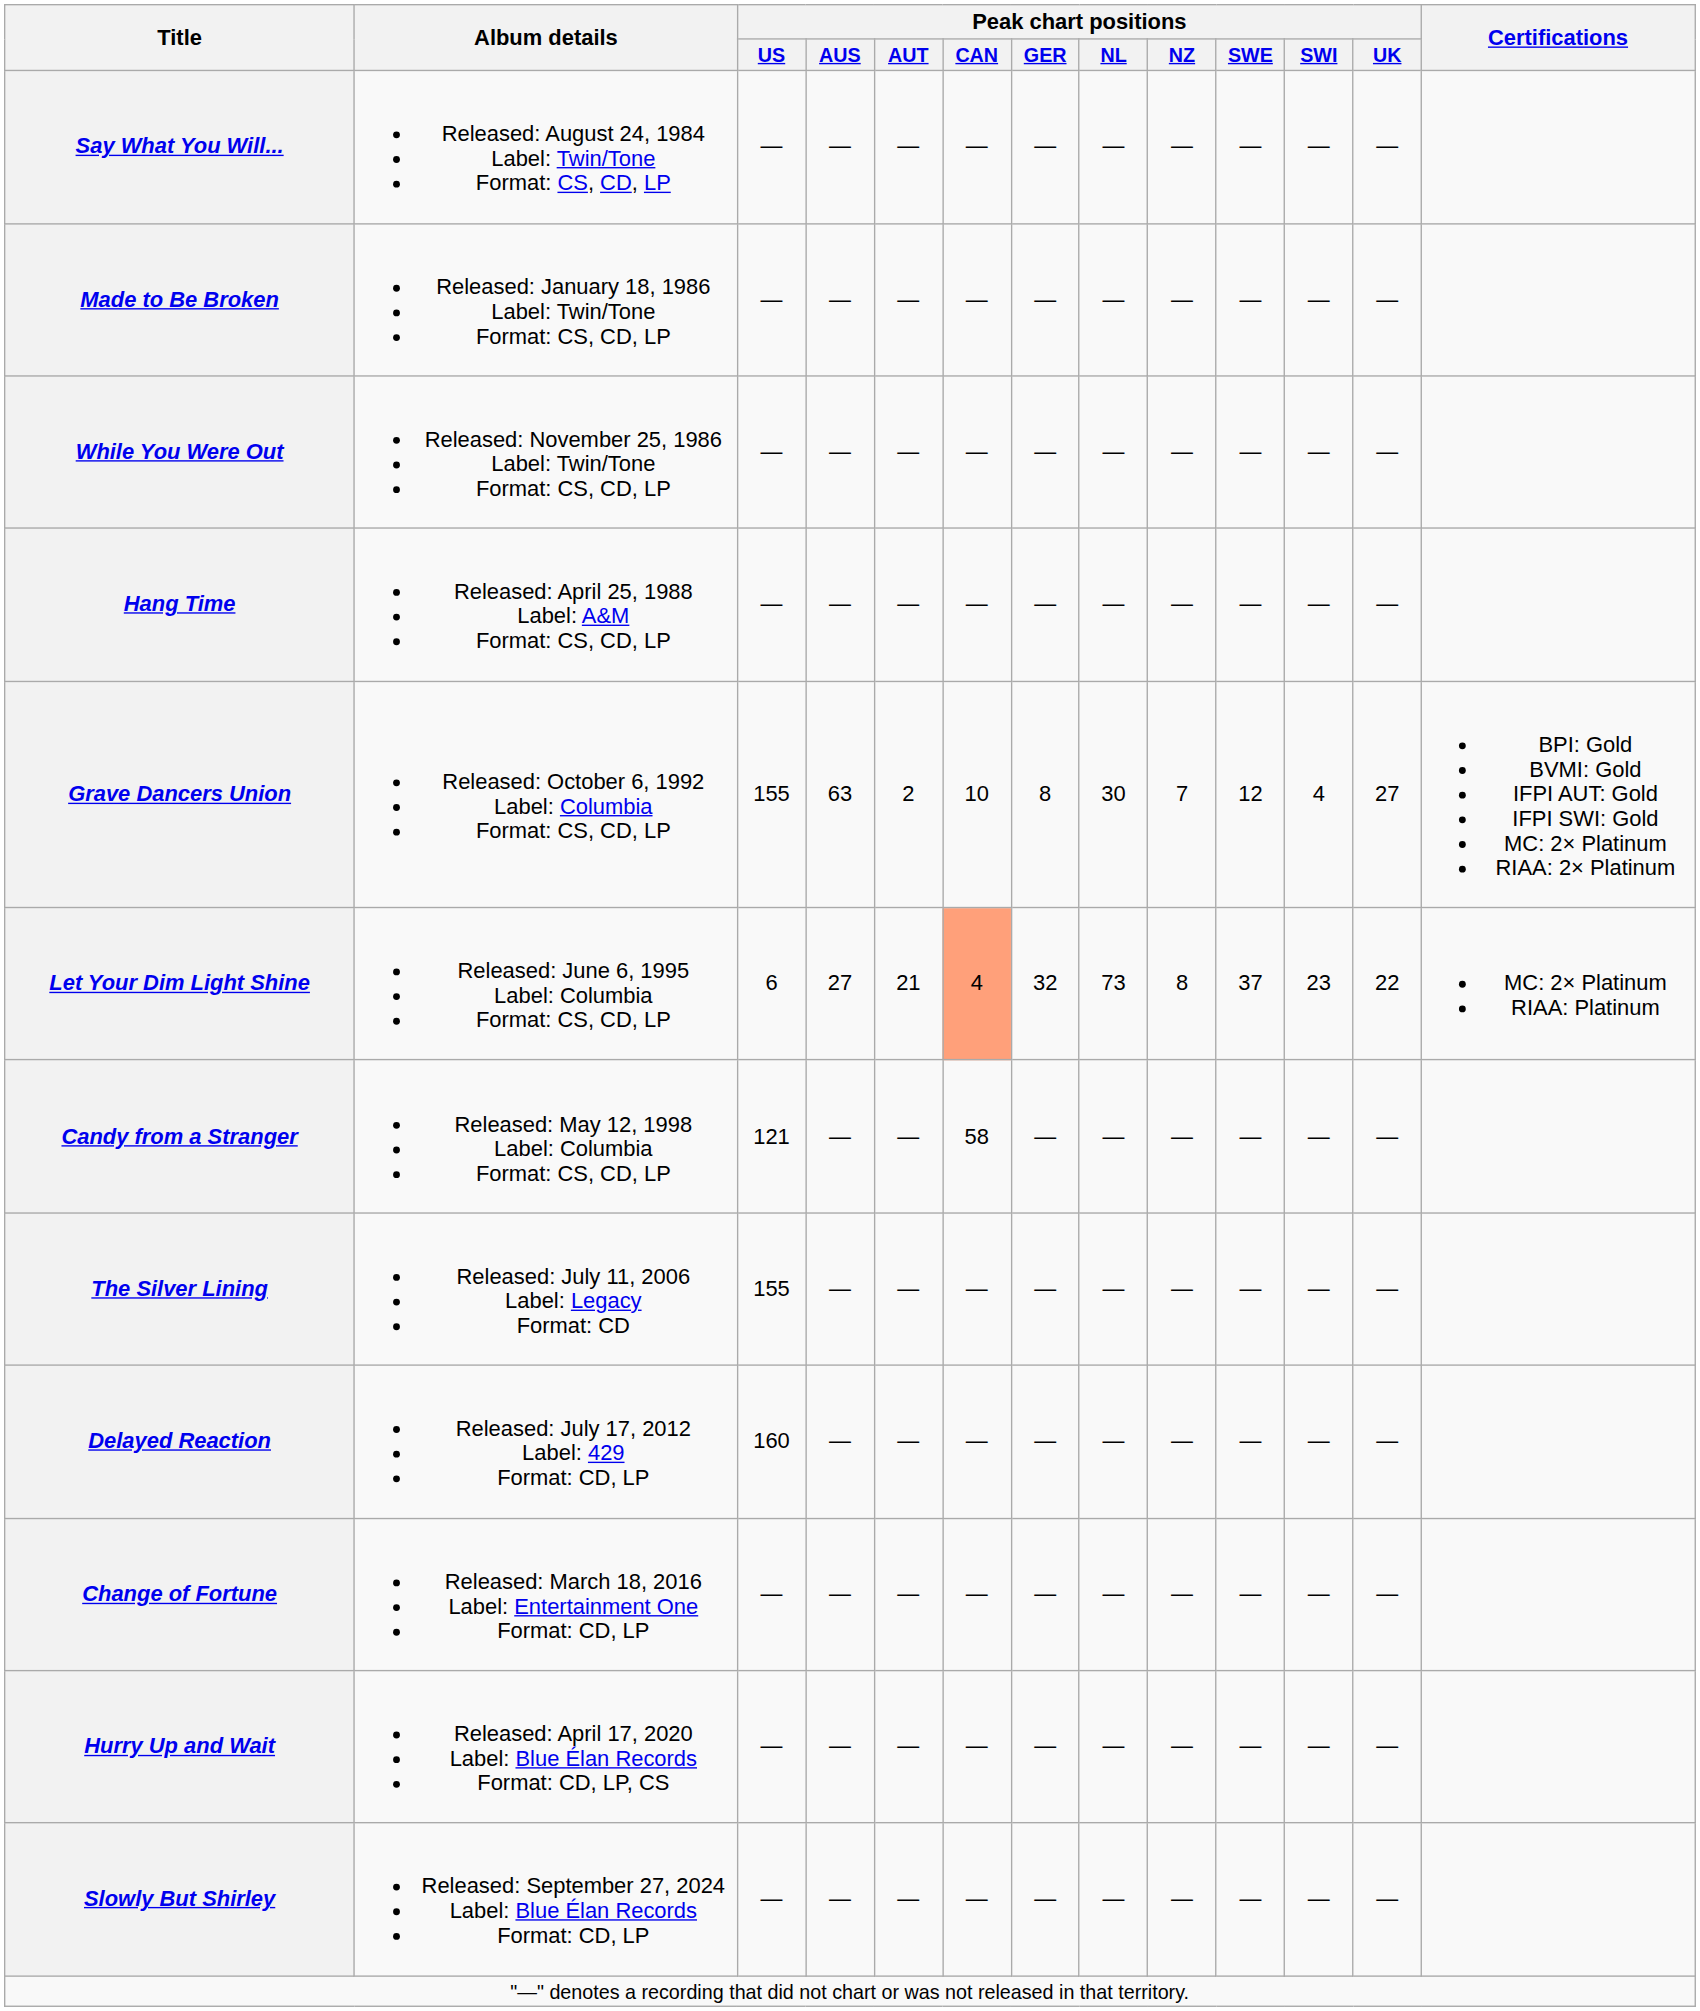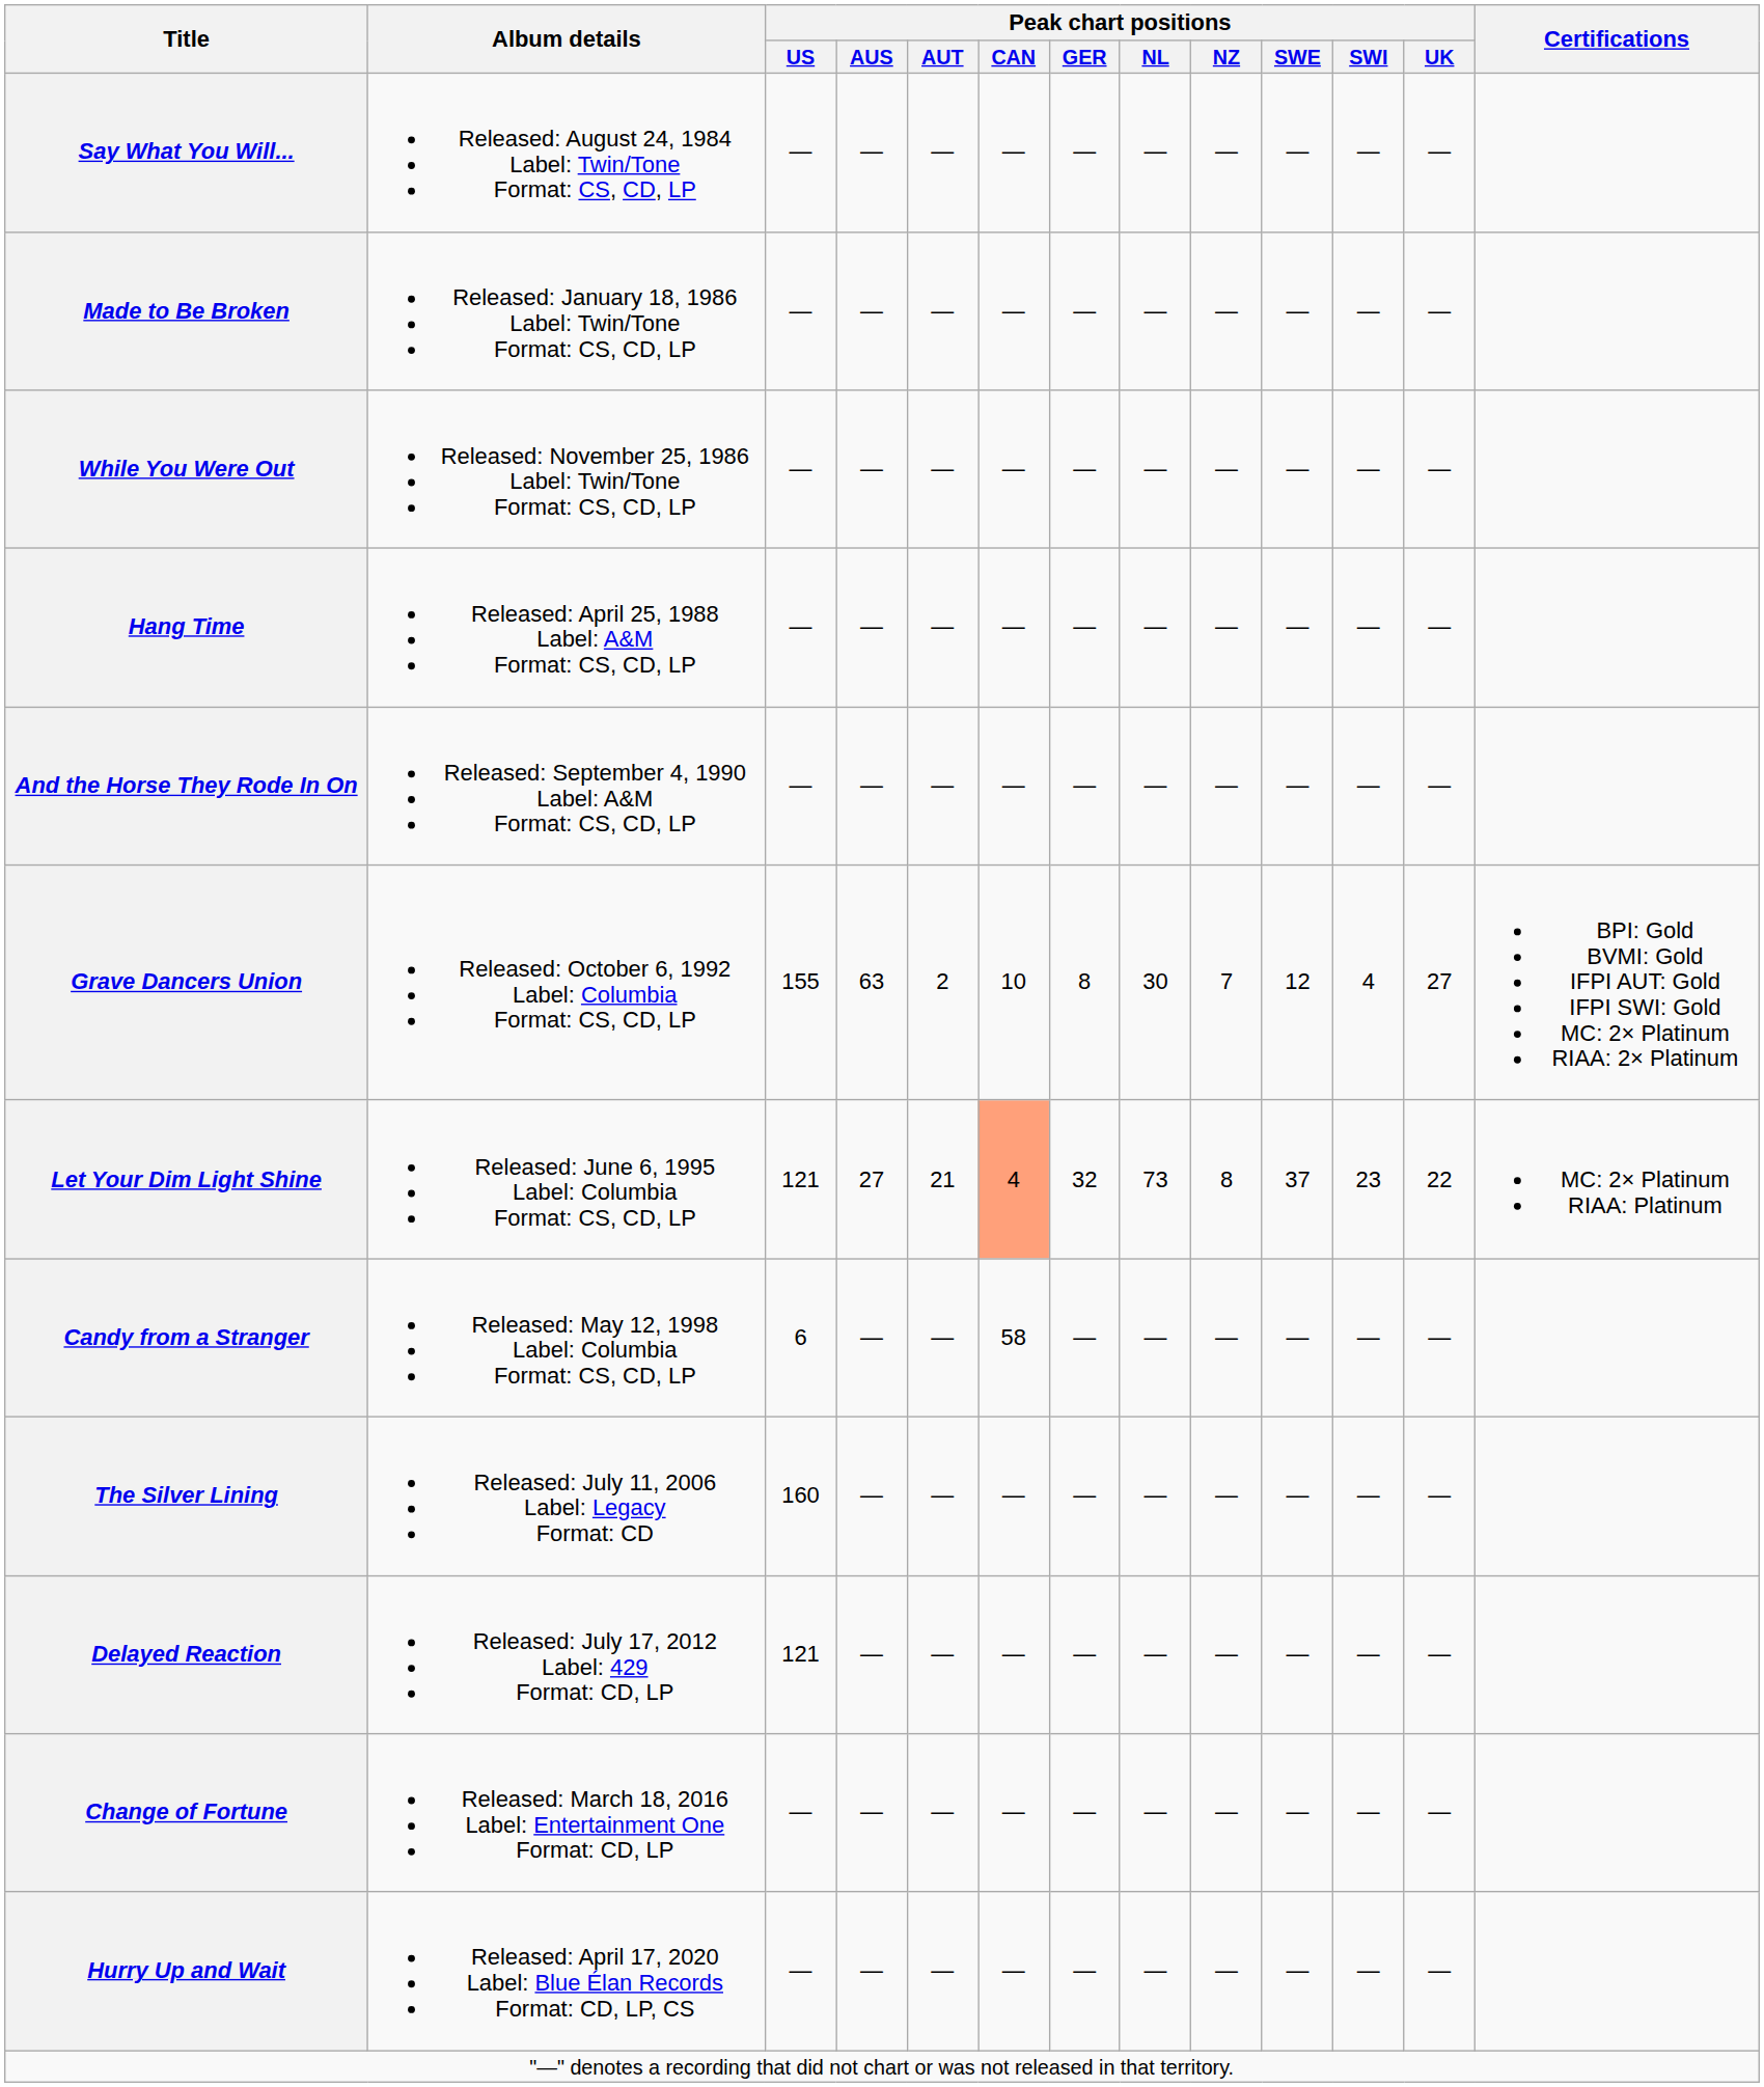+ row: And the Horse They Rode In On | Released: September 4, 1990 Label: A&M Format: CS, CD, LP | — | — | — | — | — | — | — | — | — | —
Let Your Dim Light Shine | Peak chart positions / US: 6 -> 121
Candy from a Stranger | Peak chart positions / US: 121 -> 6
The Silver Lining | Peak chart positions / US: 155 -> 160
Delayed Reaction | Peak chart positions / US: 160 -> 121
- row: Slowly But Shirley | Released: September 27, 2024 Label: Blue Élan Records Format: CD, LP | — | — | — | — | — | — | — | — | — | —
